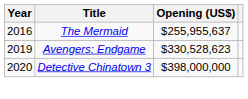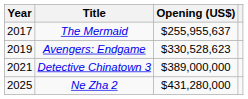The Mermaid | Year: 2016 -> 2017
Detective Chinatown 3 | Year: 2020 -> 2021
Detective Chinatown 3 | Opening (US$): $398,000,000 -> $389,000,000
+ row: 2025 | Ne Zha 2 | $431,280,000
